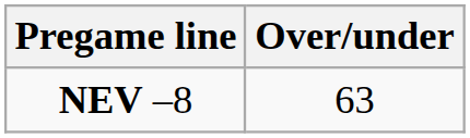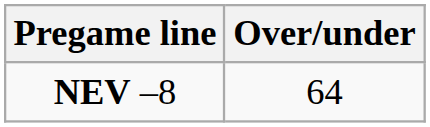NEV –8 | Over/under: 63 -> 64
